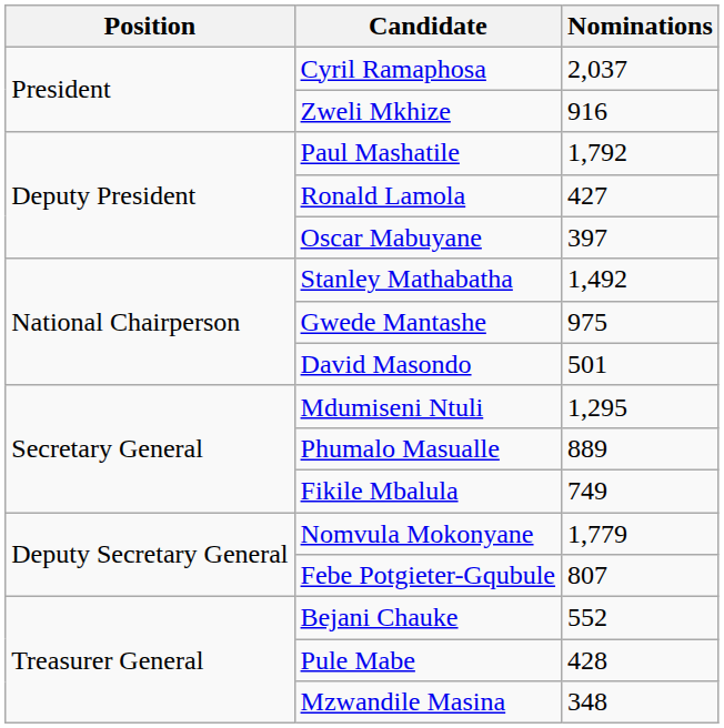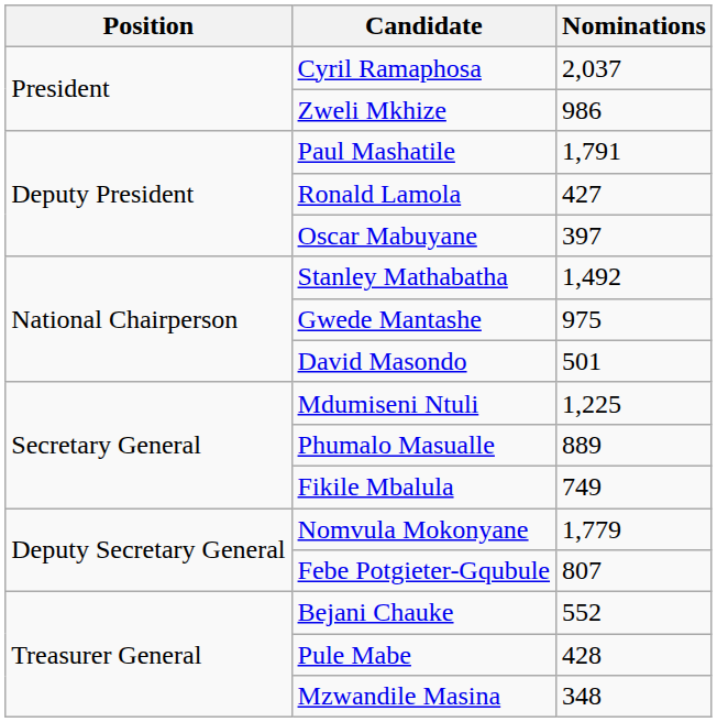Zweli Mkhize | Nominations: 916 -> 986
Paul Mashatile | Nominations: 1,792 -> 1,791
Mdumiseni Ntuli | Nominations: 1,295 -> 1,225
